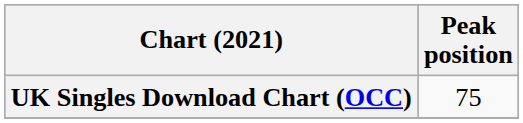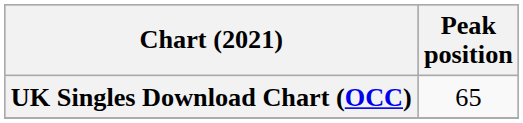UK Singles Download Chart (OCC) | Peak position: 75 -> 65
